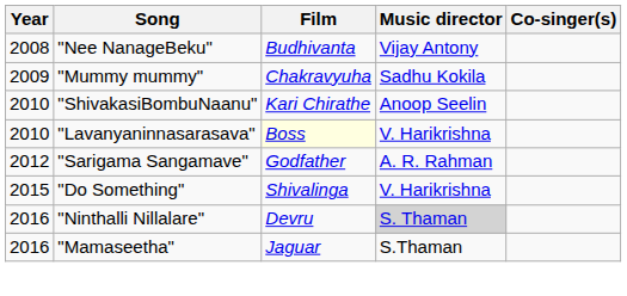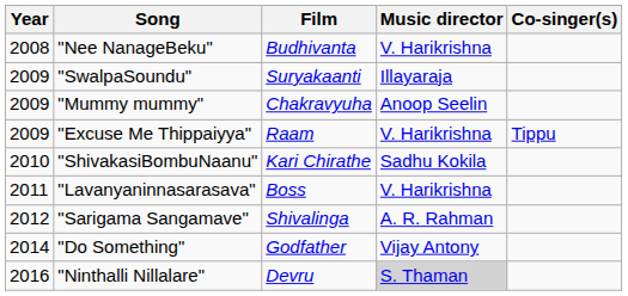"Nee NanageBeku" | Music director: Vijay Antony -> V. Harikrishna
+ row: 2009 | "SwalpaSoundu" | Suryakaanti | Illayaraja
"Mummy mummy" | Music director: Sadhu Kokila -> Anoop Seelin
+ row: 2009 | "Excuse Me Thippaiyya" | Raam | V. Harikrishna | Tippu
"ShivakasiBombuNaanu" | Music director: Anoop Seelin -> Sadhu Kokila
"Lavanyaninnasarasava" | Year: 2010 -> 2011
"Lavanyaninnasarasava" | Film: lightyellow background -> no background
"Sarigama Sangamave" | Film: Godfather -> Shivalinga
"Do Something" | Year: 2015 -> 2014
"Do Something" | Film: Shivalinga -> Godfather
"Do Something" | Music director: V. Harikrishna -> Vijay Antony
- row: 2016 | "Mamaseetha" | Jaguar | S.Thaman
